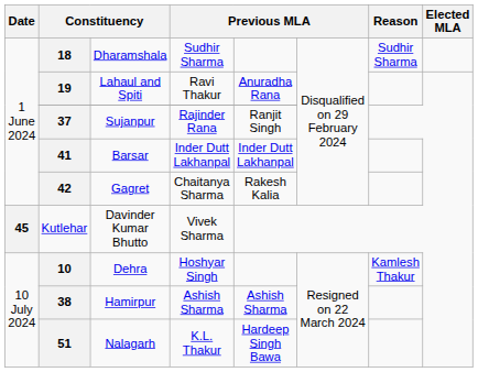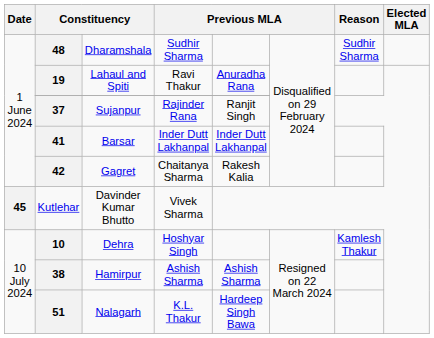Dharamshala | column 2: 18 -> 48
